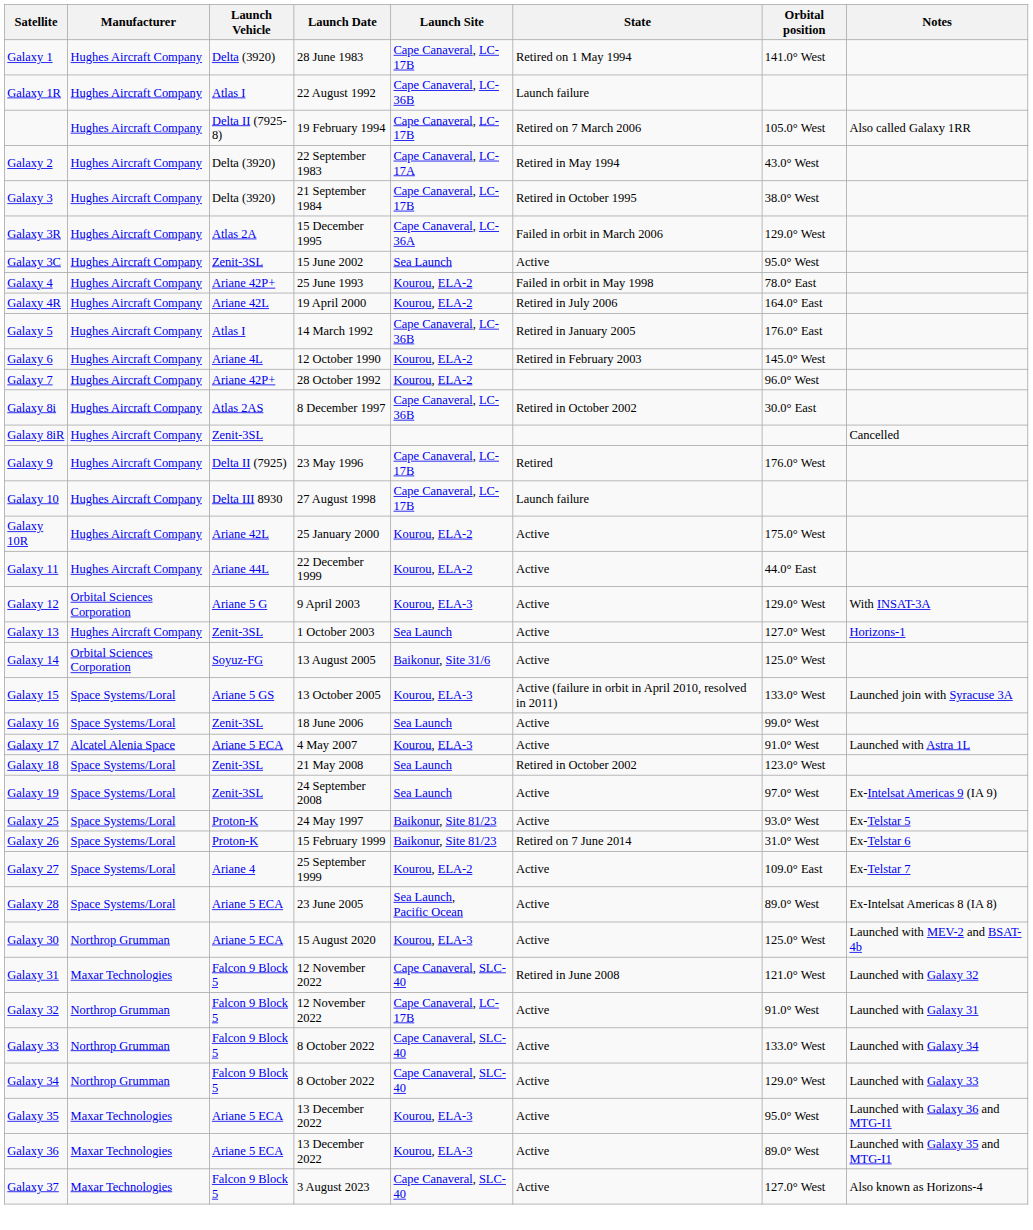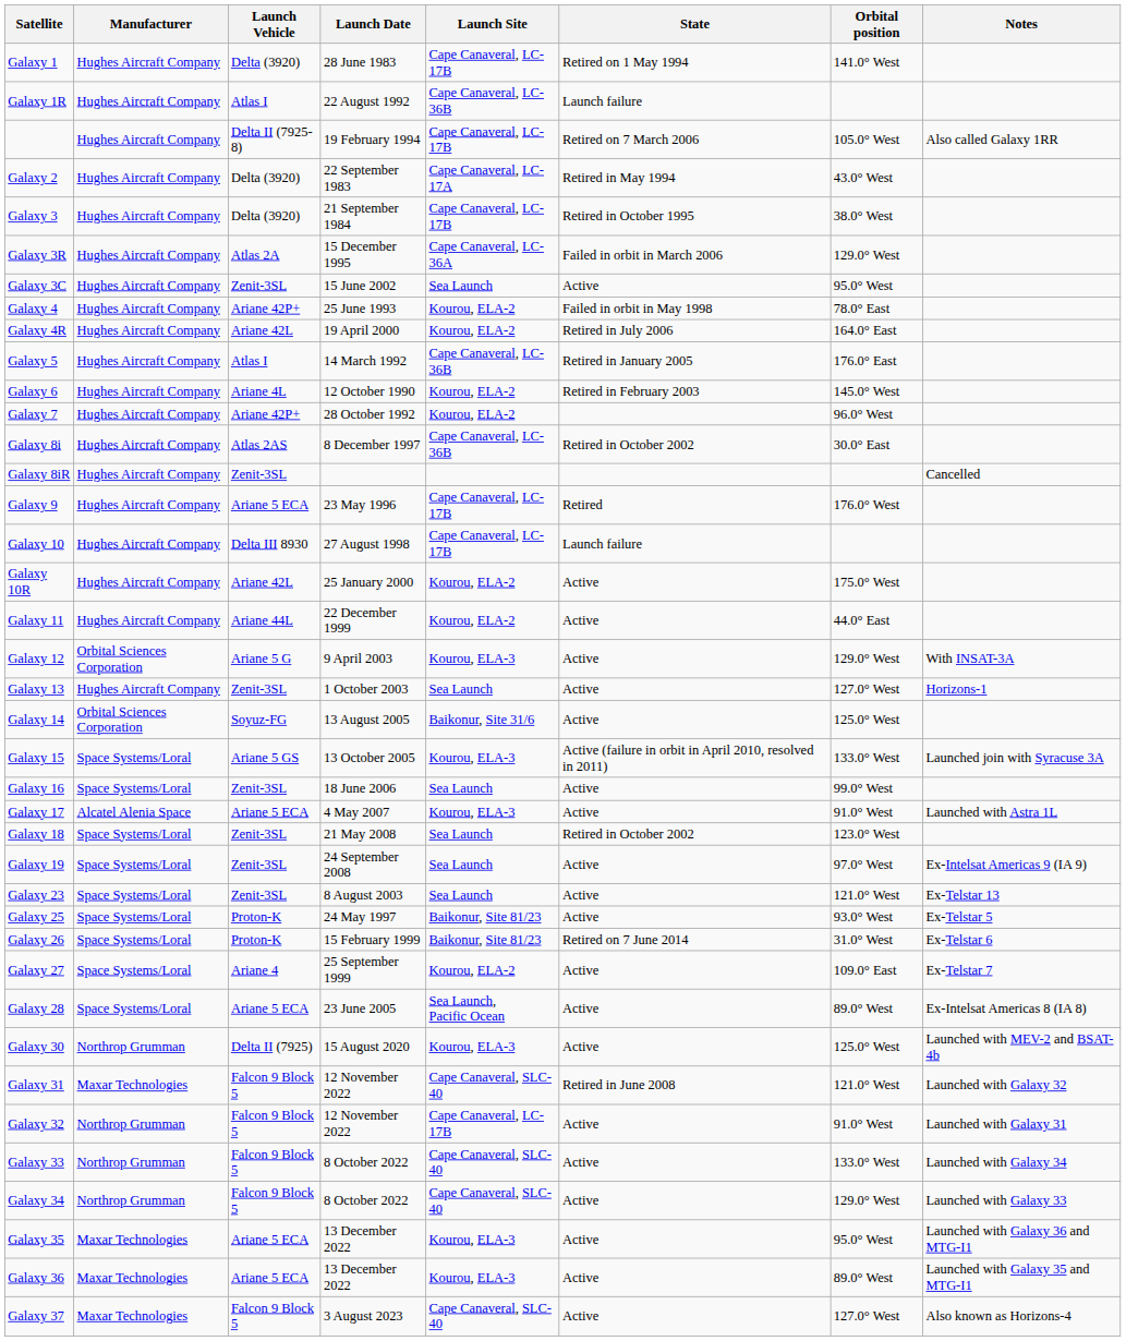Galaxy 9 | Launch Vehicle: Delta II (7925) -> Ariane 5 ECA
+ row: Galaxy 23 | Space Systems/Loral | Zenit-3SL | 8 August 2003 | Sea Launch | Active | 121.0° West | Ex-Telstar 13
Galaxy 30 | Launch Vehicle: Ariane 5 ECA -> Delta II (7925)
